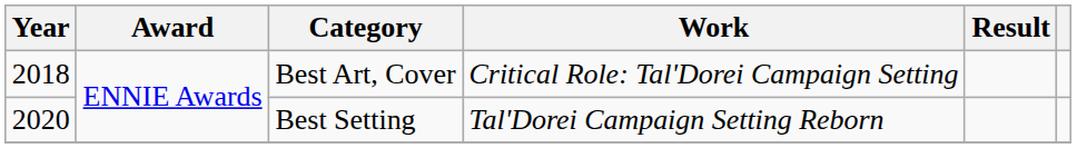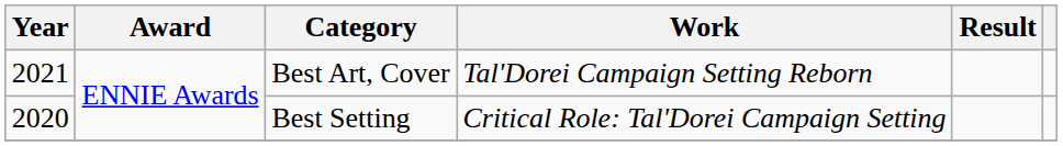Best Art, Cover | Year: 2018 -> 2021
Best Art, Cover | Work: Critical Role: Tal'Dorei Campaign Setting -> Tal'Dorei Campaign Setting Reborn
Best Setting | Work: Tal'Dorei Campaign Setting Reborn -> Critical Role: Tal'Dorei Campaign Setting
